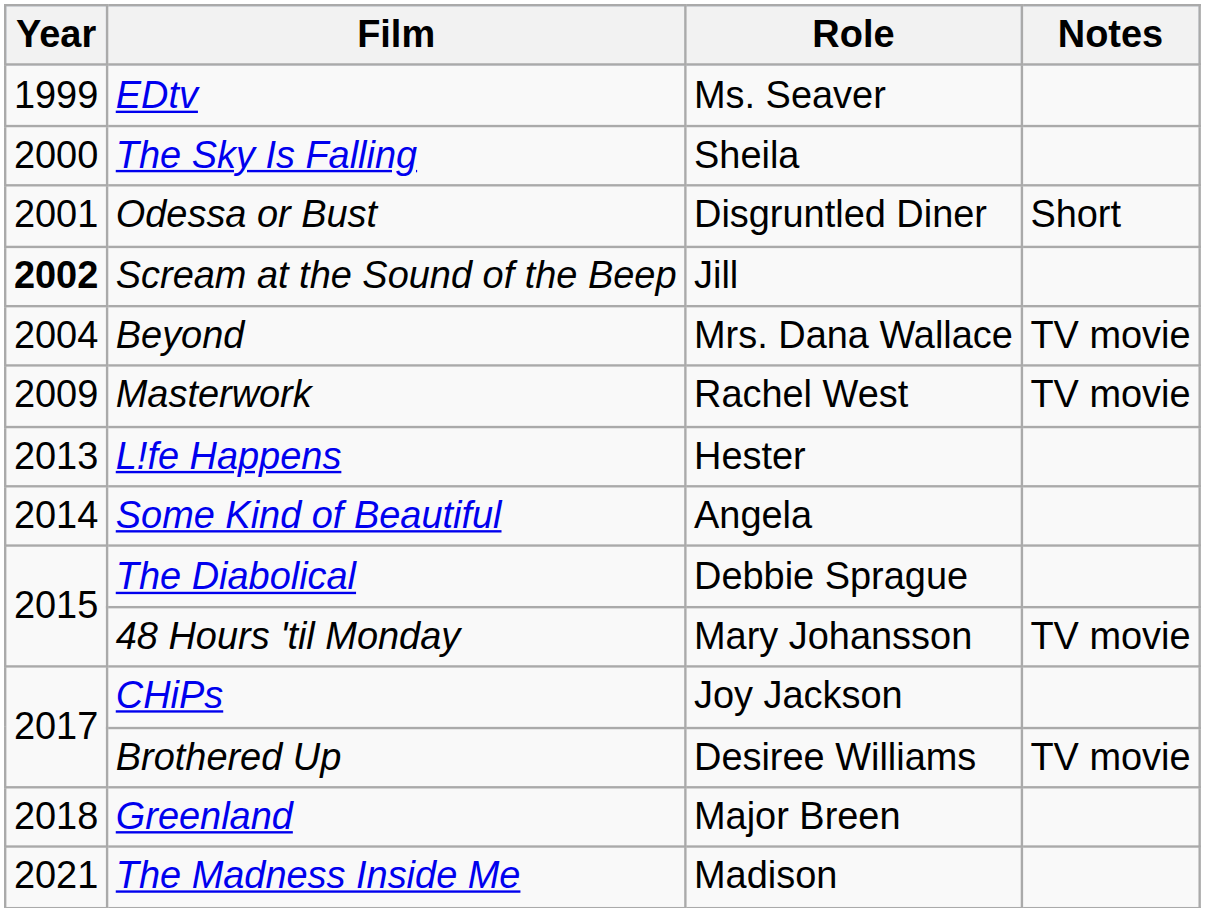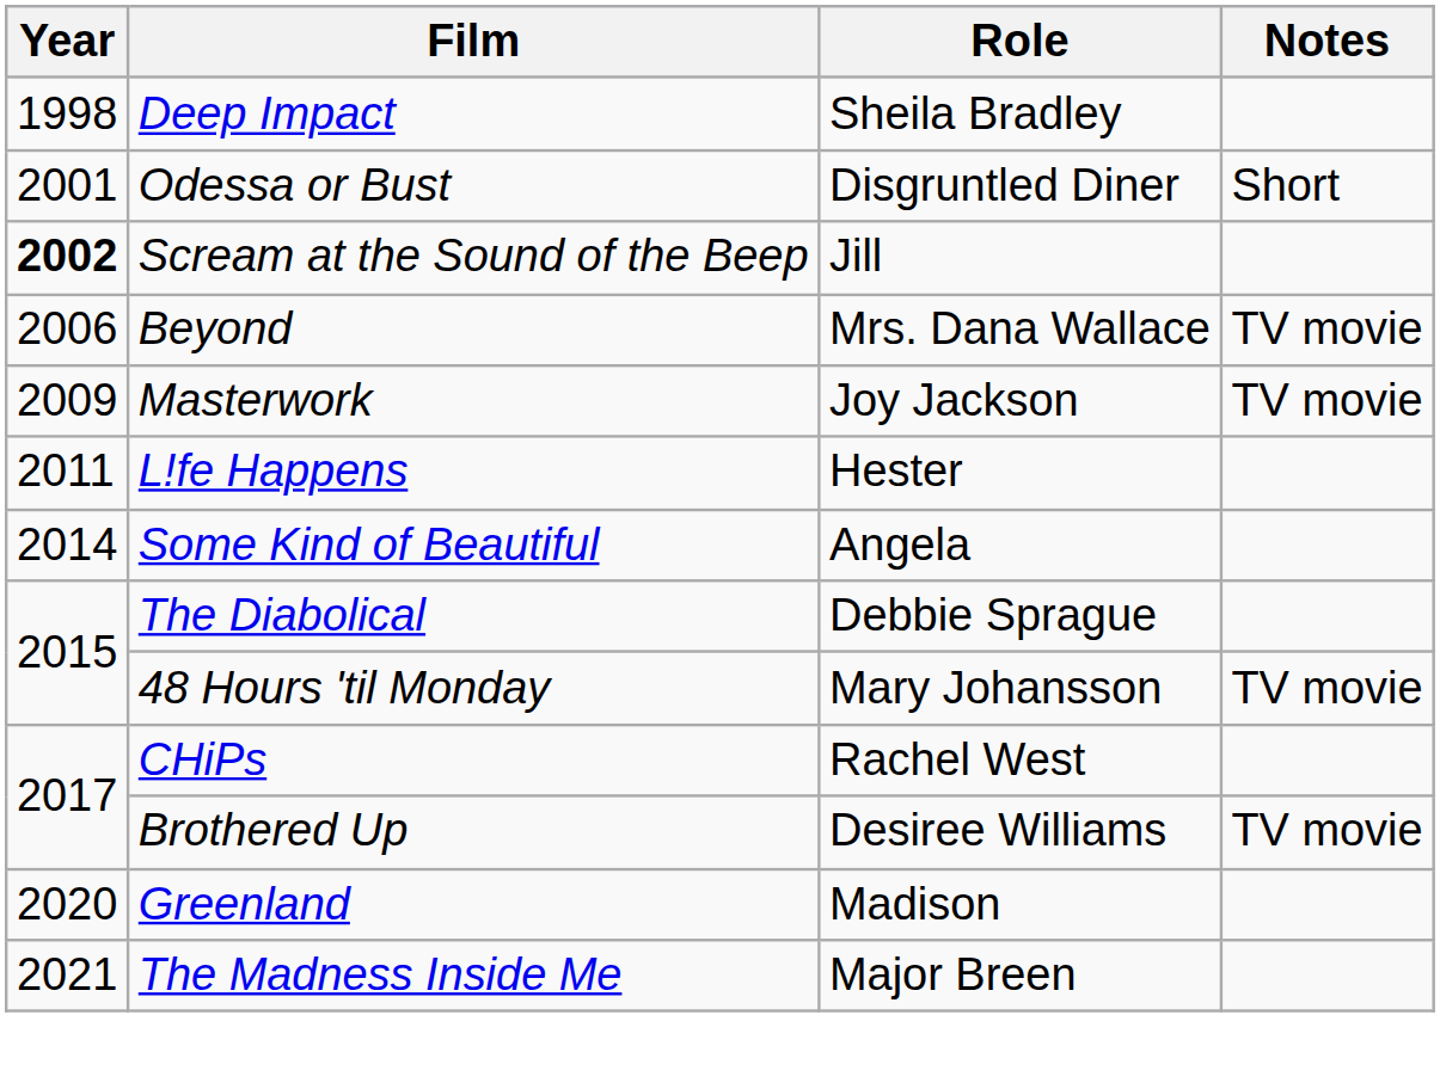+ row: 1998 | Deep Impact | Sheila Bradley
- row: 1999 | EDtv | Ms. Seaver
- row: 2000 | The Sky Is Falling | Sheila
Beyond | Year: 2004 -> 2006
Masterwork | Role: Rachel West -> Joy Jackson
L!fe Happens | Year: 2013 -> 2011
CHiPs | Role: Joy Jackson -> Rachel West
Greenland | Year: 2018 -> 2020
Greenland | Role: Major Breen -> Madison
The Madness Inside Me | Role: Madison -> Major Breen
